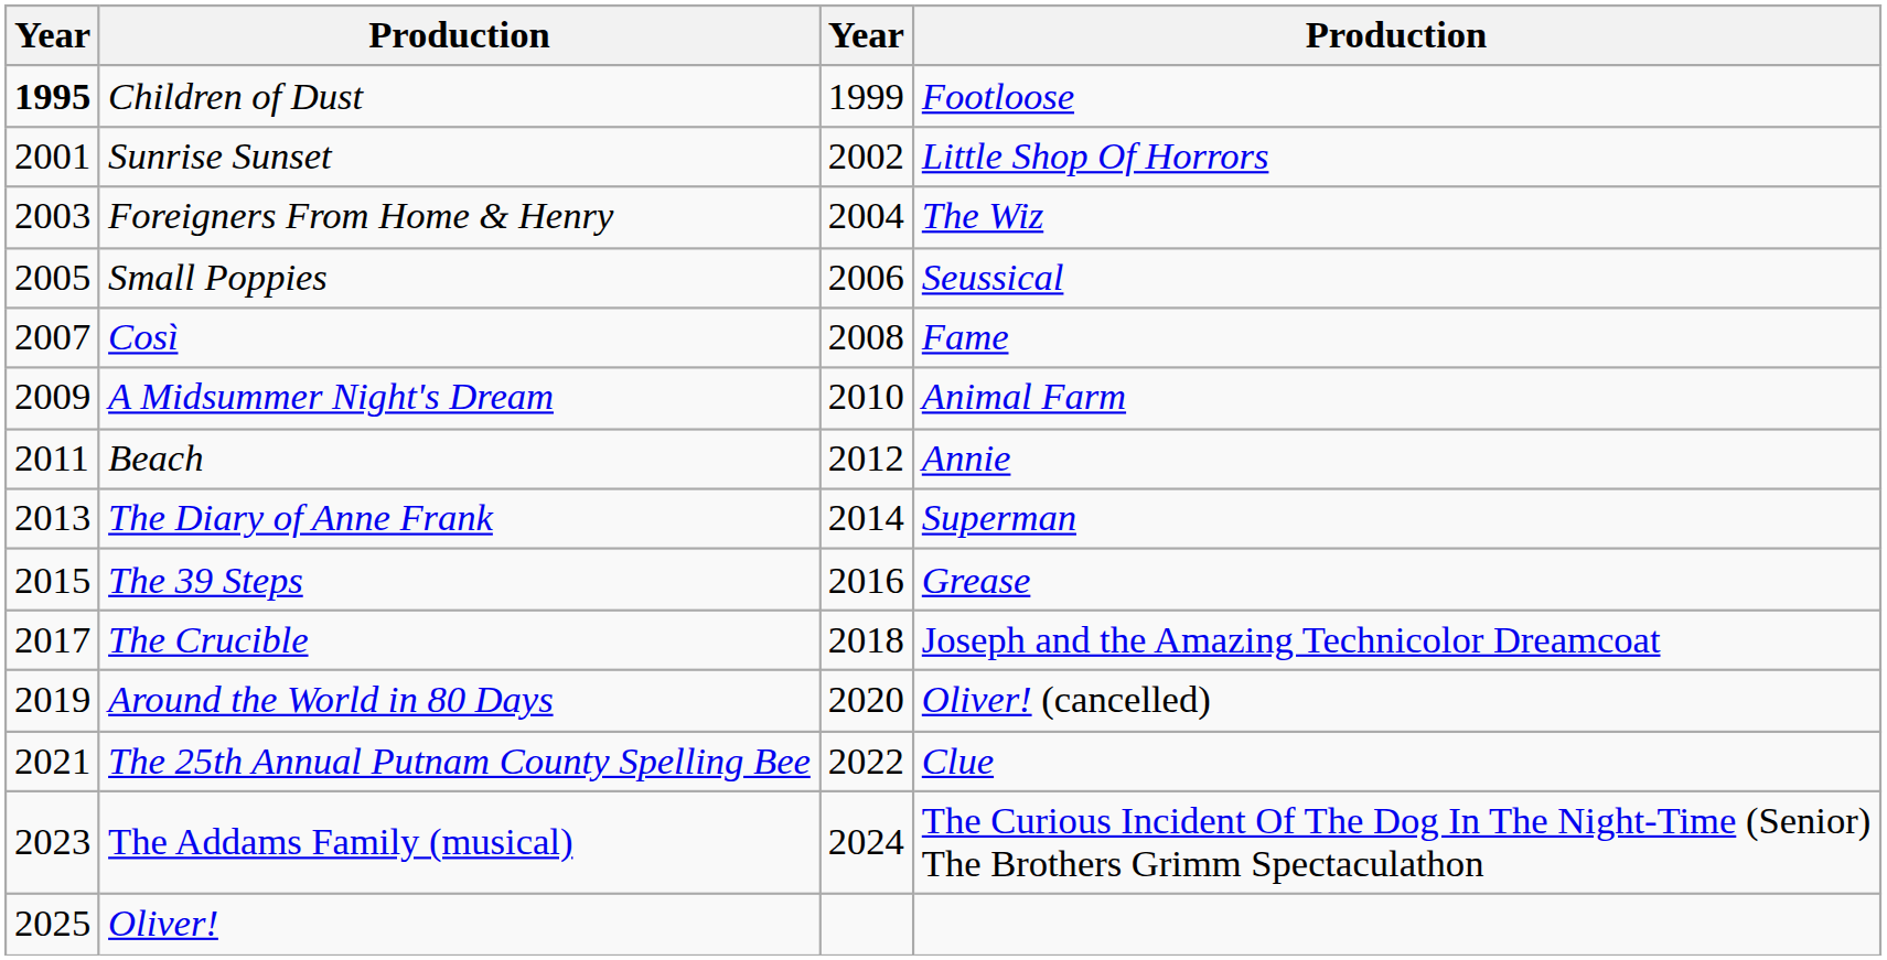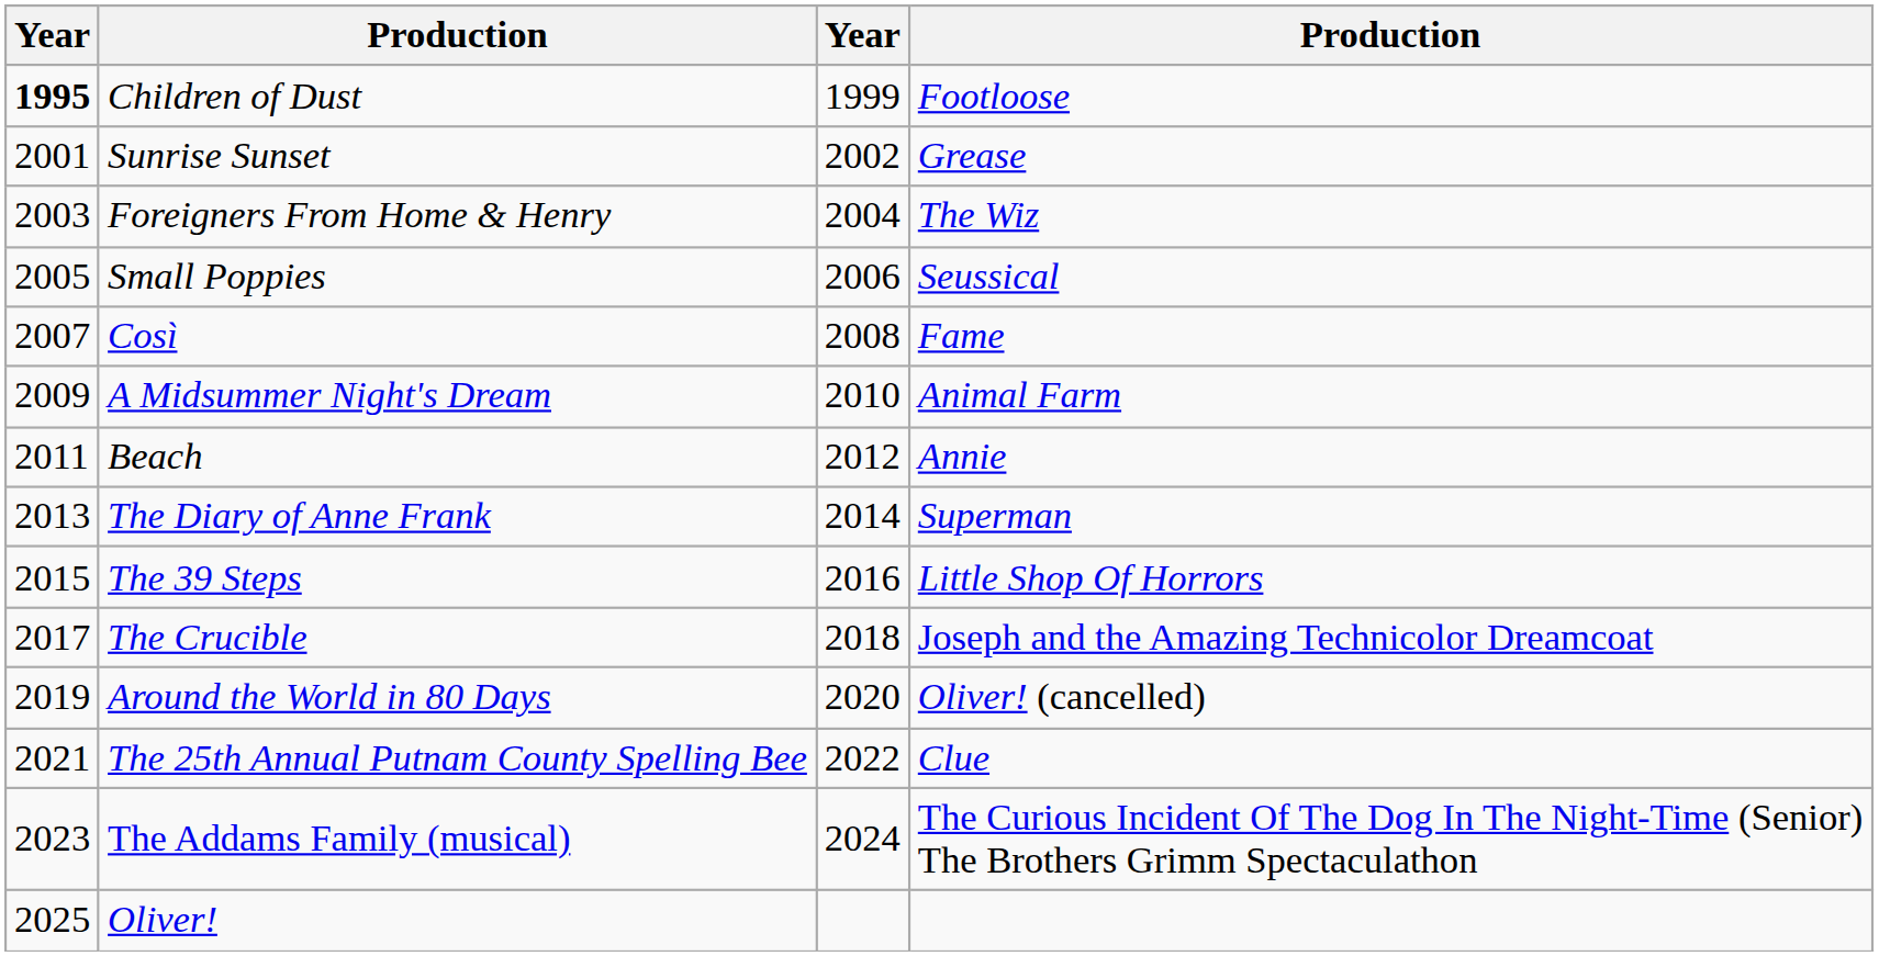Sunrise Sunset | column 4: Little Shop Of Horrors -> Grease
The 39 Steps | column 4: Grease -> Little Shop Of Horrors
